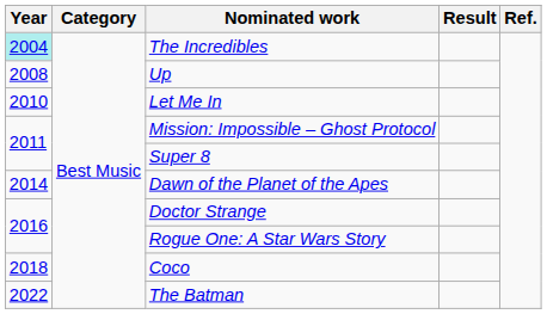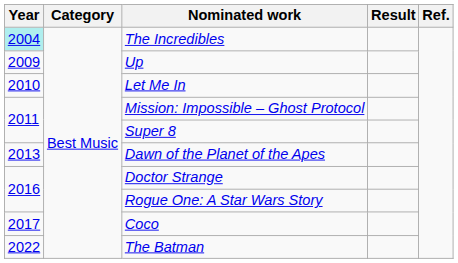Up | Year: 2008 -> 2009
Dawn of the Planet of the Apes | Year: 2014 -> 2013
Coco | Year: 2018 -> 2017
